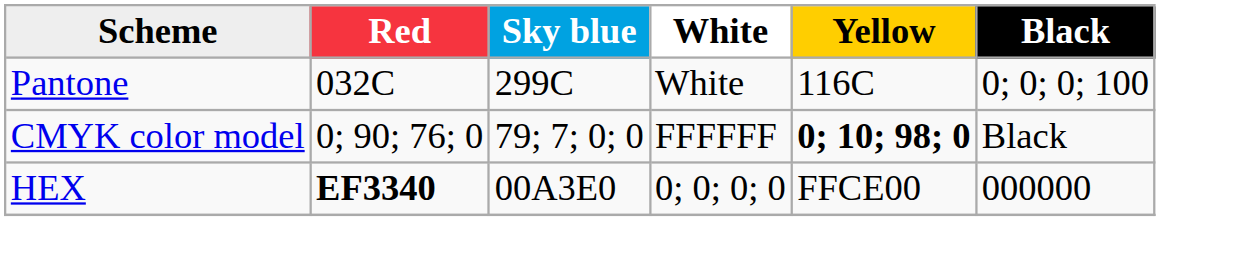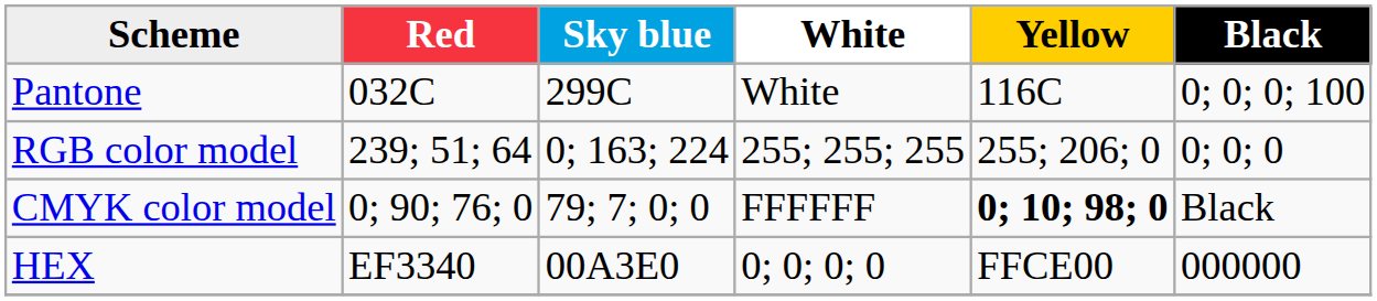+ row: RGB color model | 239; 51; 64 | 0; 163; 224 | 255; 255; 255 | 255; 206; 0 | 0; 0; 0
HEX | Red: bold -> normal
